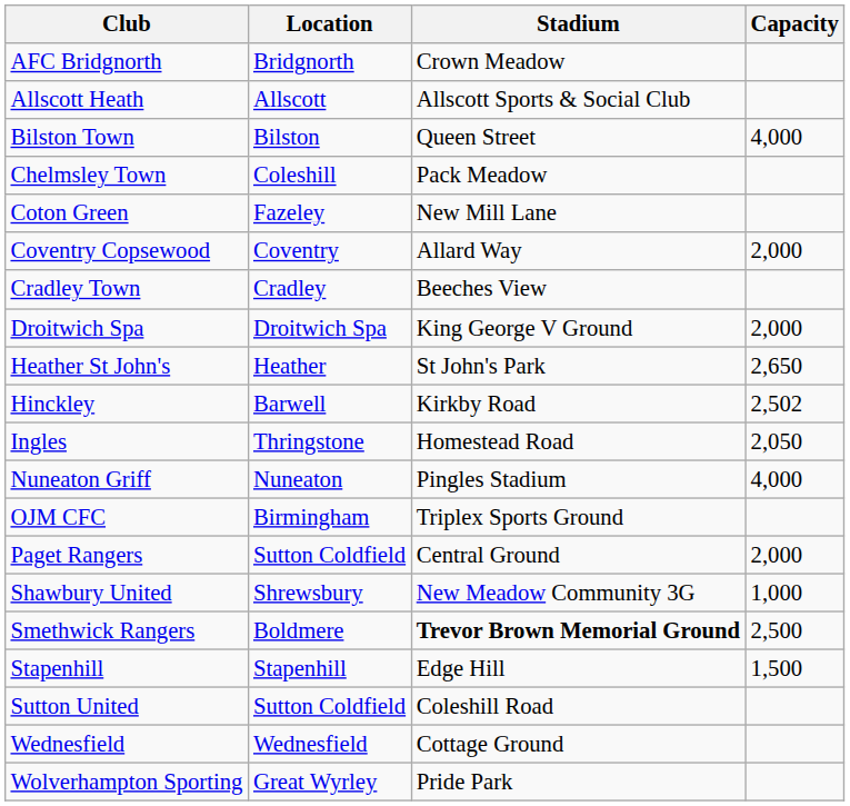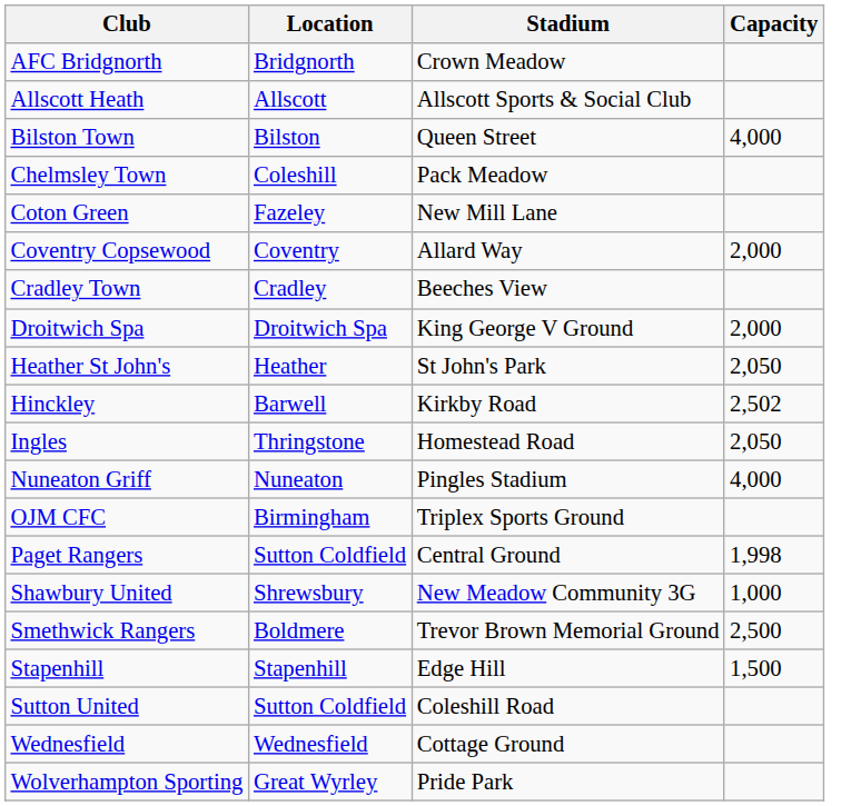Heather St John's | Capacity: 2,650 -> 2,050
Paget Rangers | Capacity: 2,000 -> 1,998
Smethwick Rangers | Stadium: bold -> normal
